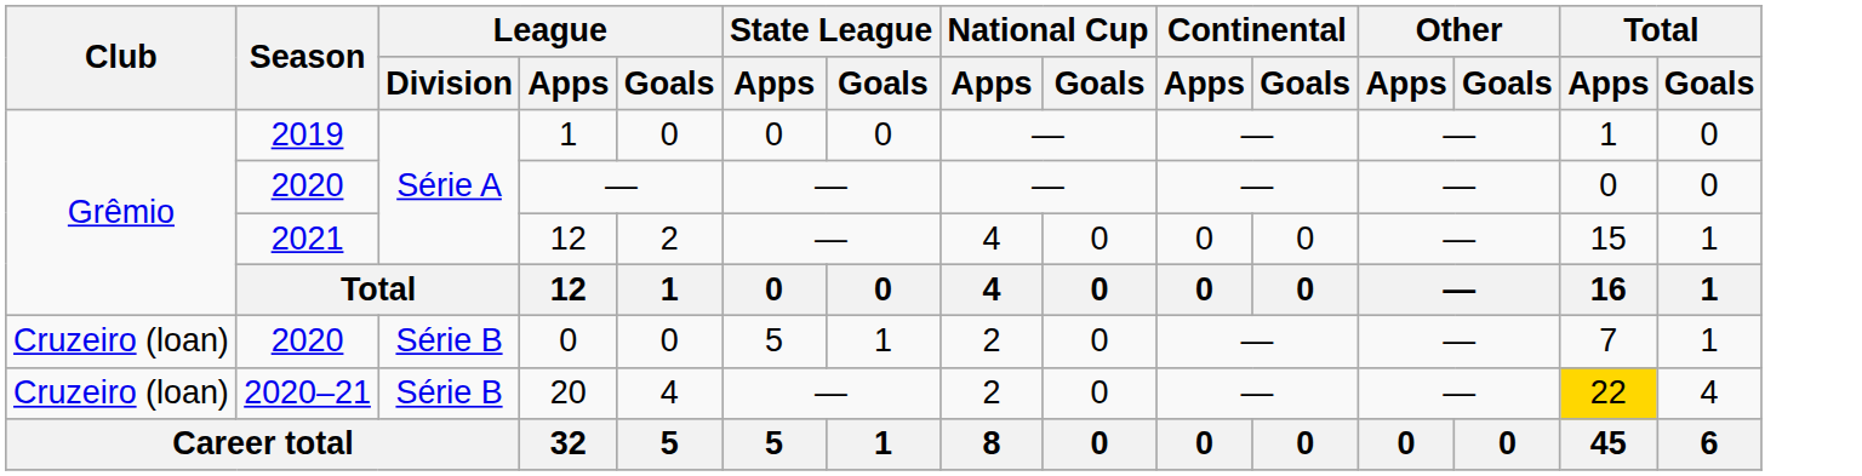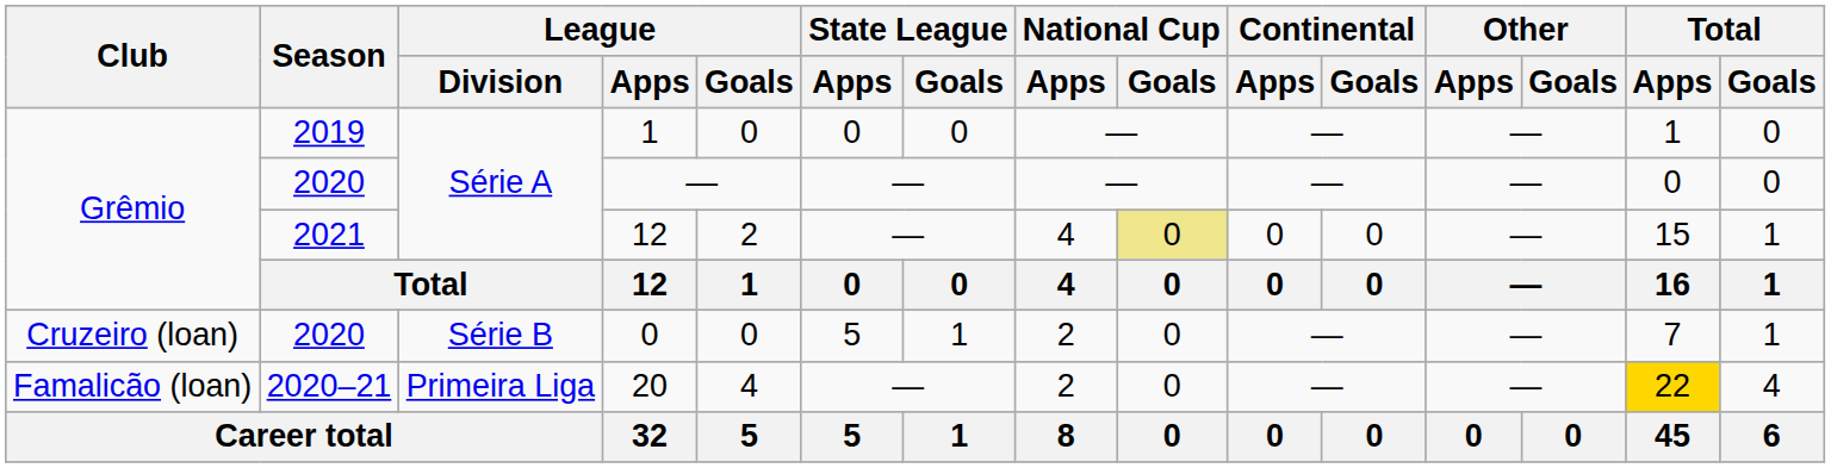2021 / 12 | National Cup / Goals: no background -> khaki background
20 | Club: Cruzeiro (loan) -> Famalicão (loan)
20 | League / Division: Série B -> Primeira Liga
